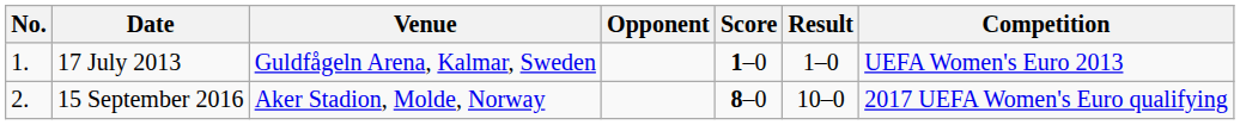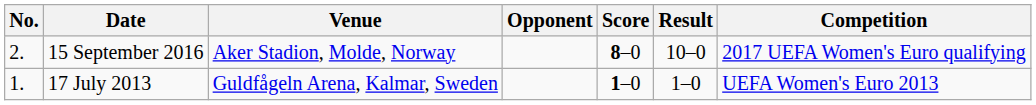rows swapped: 17 July 2013 <-> 15 September 2016
